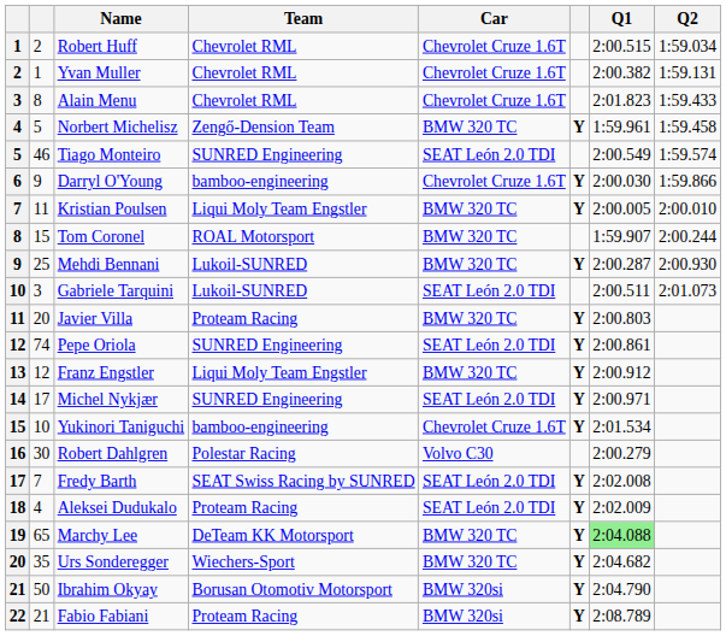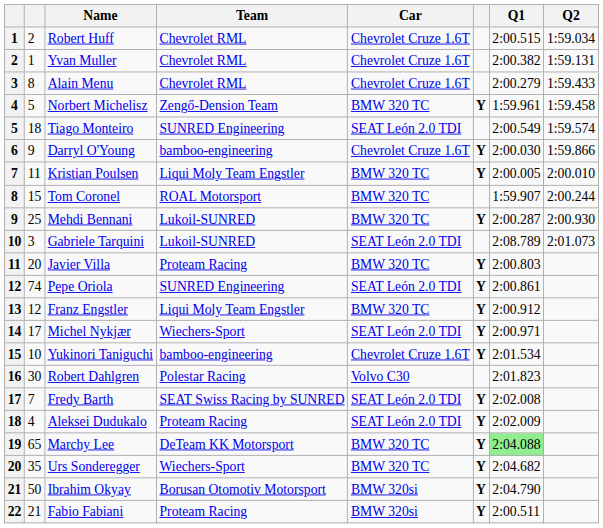Alain Menu | Q1: 2:01.823 -> 2:00.279
Tiago Monteiro | column 2: 46 -> 18
Gabriele Tarquini | Q1: 2:00.511 -> 2:08.789
Michel Nykjær | Team: SUNRED Engineering -> Wiechers-Sport
Robert Dahlgren | Q1: 2:00.279 -> 2:01.823
Fabio Fabiani | Q1: 2:08.789 -> 2:00.511
